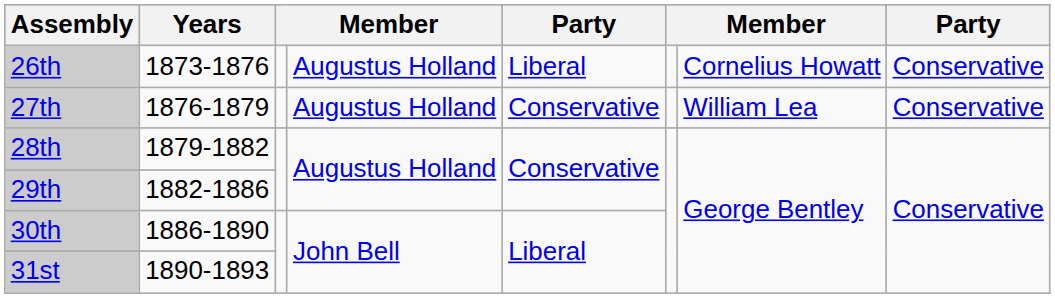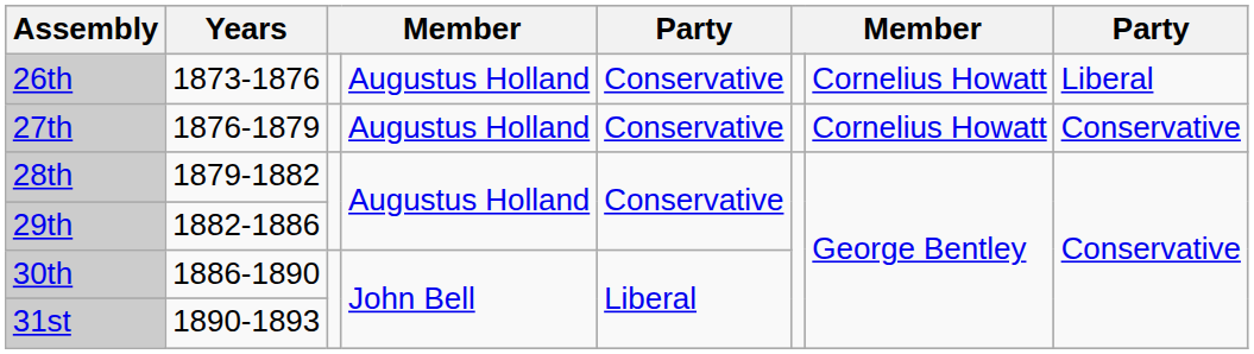26th | column 5: Liberal -> Conservative
26th | column 8: Conservative -> Liberal
27th | column 7: William Lea -> Cornelius Howatt
